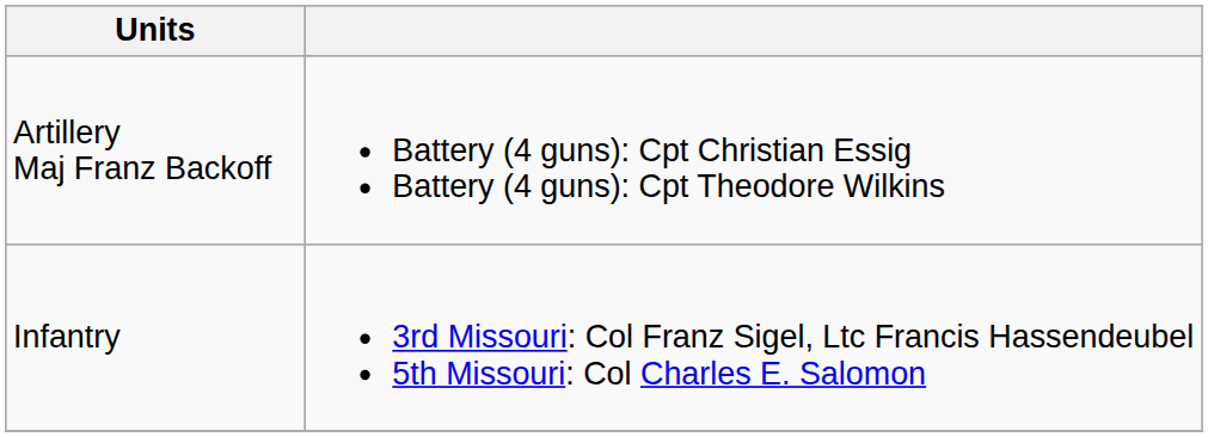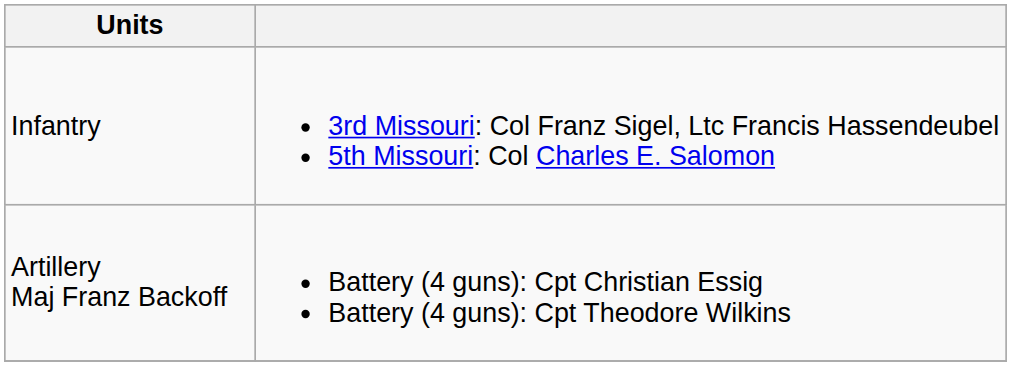rows swapped: Infantry <-> Artillery Maj Franz Backoff
